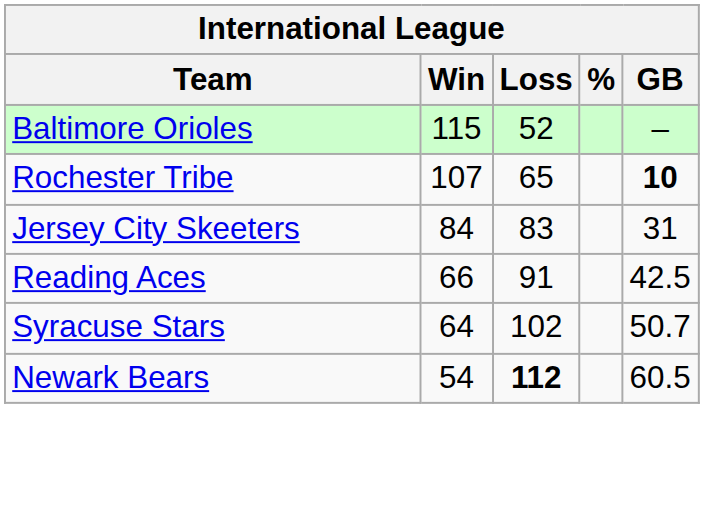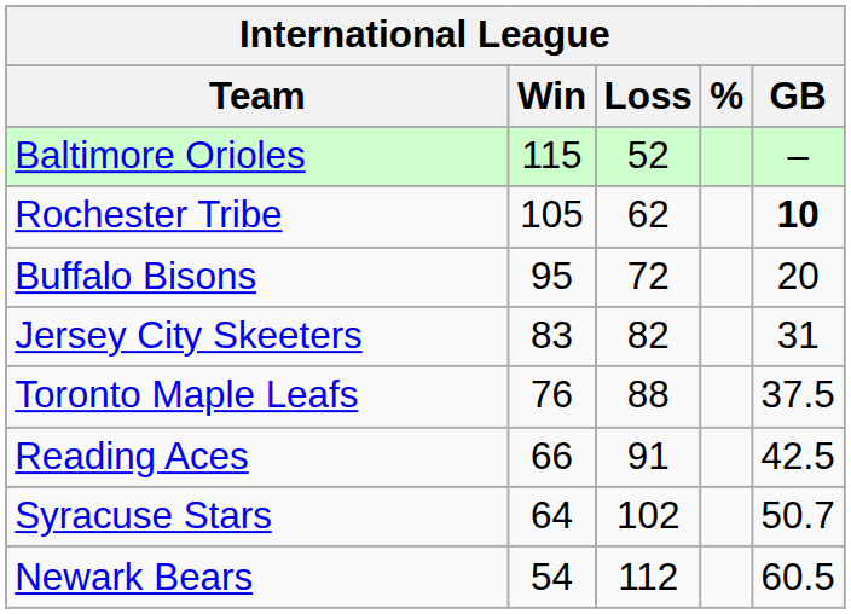Rochester Tribe | Win: 107 -> 105
Rochester Tribe | Loss: 65 -> 62
+ row: Buffalo Bisons | 95 | 72 | 20
Jersey City Skeeters | Win: 84 -> 83
Jersey City Skeeters | Loss: 83 -> 82
+ row: Toronto Maple Leafs | 76 | 88 | 37.5
Newark Bears | Loss: bold -> normal
